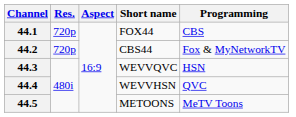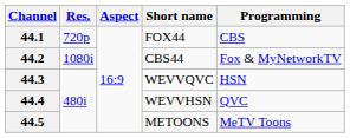44.2 | Res.: 720p -> 1080i
